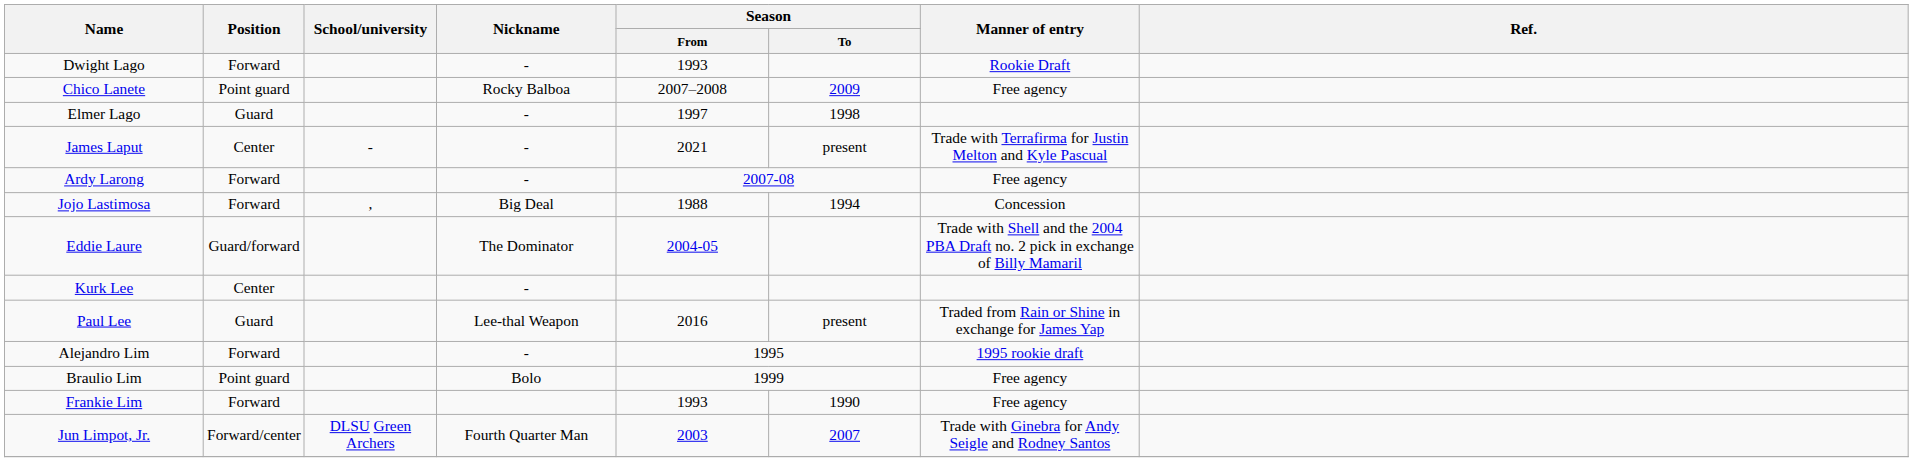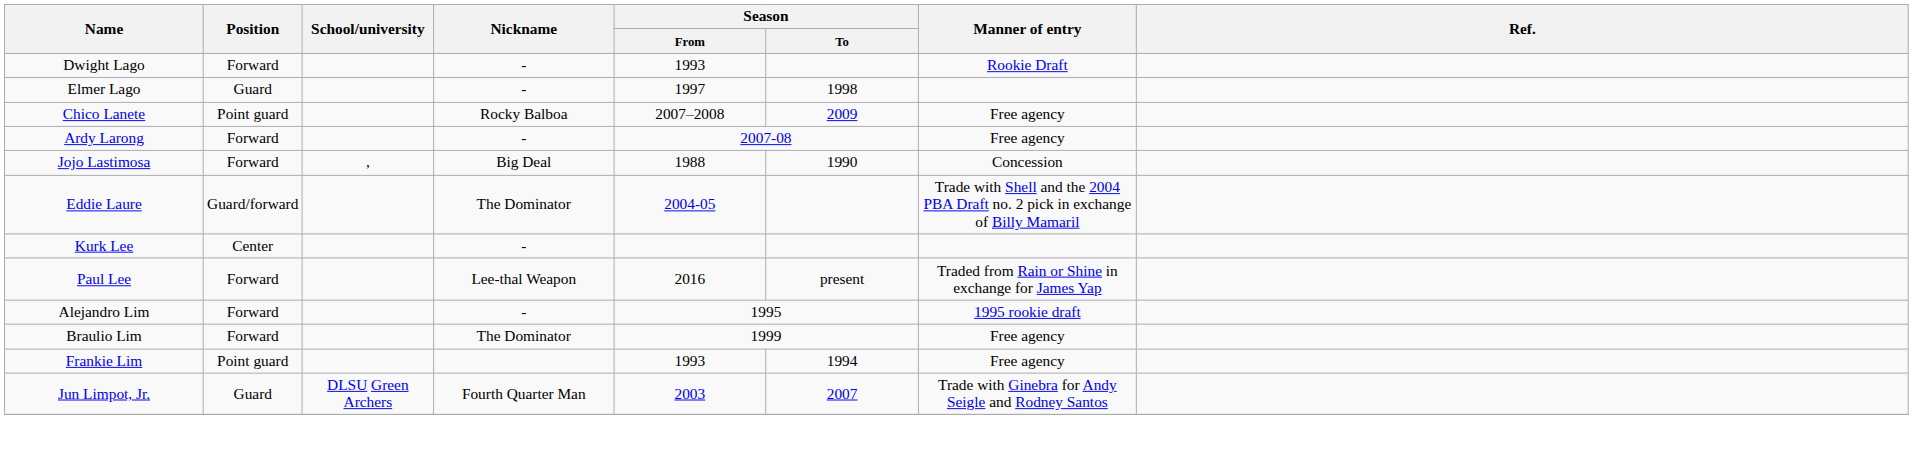rows swapped: Elmer Lago <-> Chico Lanete
- row: James Laput | Center | - | - | 2021 | present | Trade with Terrafirma for Justin Melton and Kyle Pascual
Jojo Lastimosa | Season / To: 1994 -> 1990
Paul Lee | Position: Guard -> Forward
Braulio Lim | Position: Point guard -> Forward
Braulio Lim | Nickname: Bolo -> The Dominator
Frankie Lim | Position: Forward -> Point guard
Frankie Lim | Season / To: 1990 -> 1994
Jun Limpot, Jr. | Position: Forward/center -> Guard
